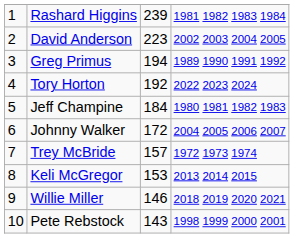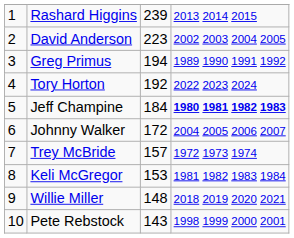Rashard Higgins | column 4: 1981 1982 1983 1984 -> 2013 2014 2015
Jeff Champine | column 4: normal -> bold
Keli McGregor | column 4: 2013 2014 2015 -> 1981 1982 1983 1984
Willie Miller | column 3: 146 -> 148
